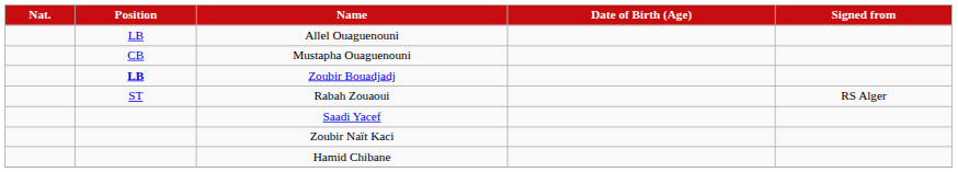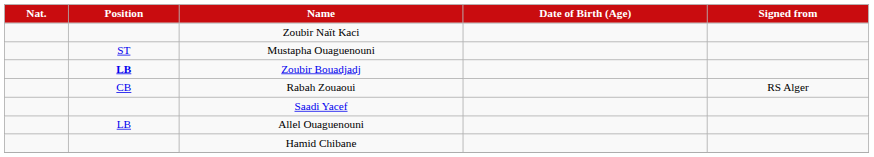rows swapped: Allel Ouaguenouni <-> Zoubir Naït Kaci
Mustapha Ouaguenouni | Position: CB -> ST
Rabah Zouaoui | Position: ST -> CB
